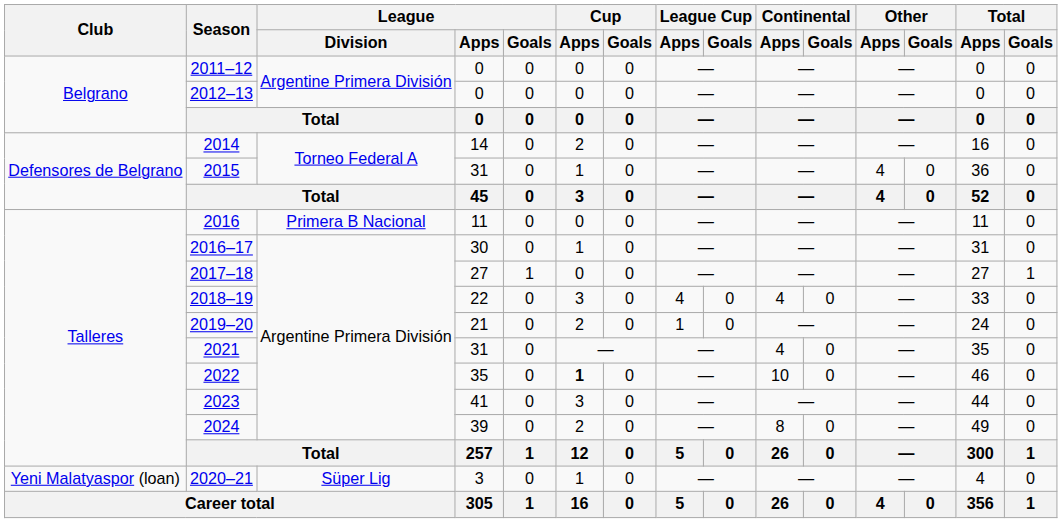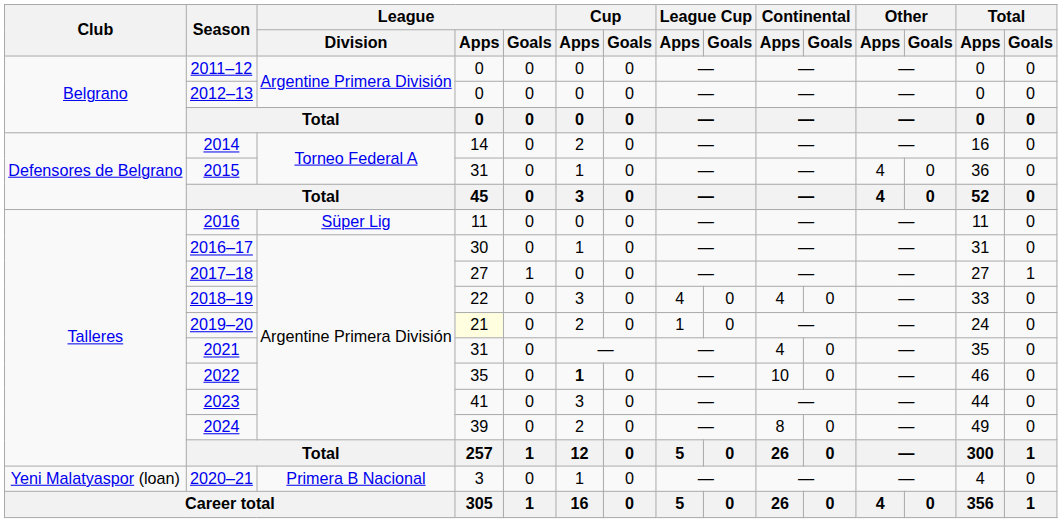2016 | League / Division: Primera B Nacional -> Süper Lig
2019–20 | League / Apps: no background -> lightyellow background
2020–21 | League / Division: Süper Lig -> Primera B Nacional
